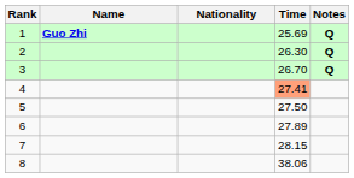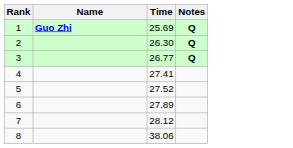- column: Nationality
3 | Time: 26.70 -> 26.77
4 | Time: lightsalmon background -> no background
5 | Time: 27.50 -> 27.52
7 | Time: 28.15 -> 28.12
